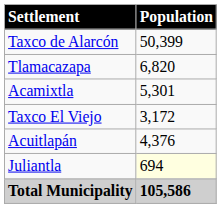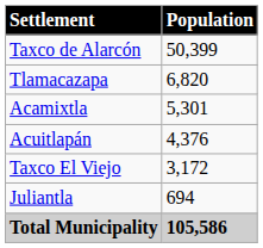rows swapped: Acuitlapán <-> Taxco El Viejo
Juliantla | Population: lightyellow background -> no background
